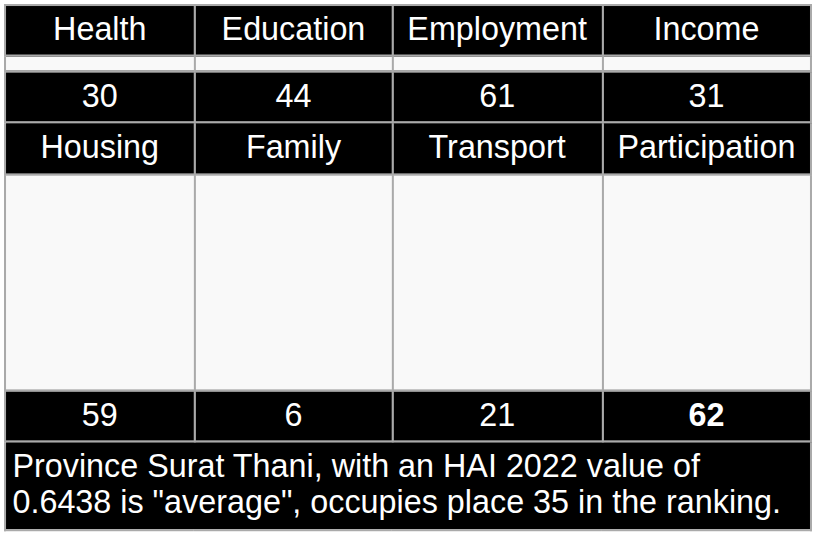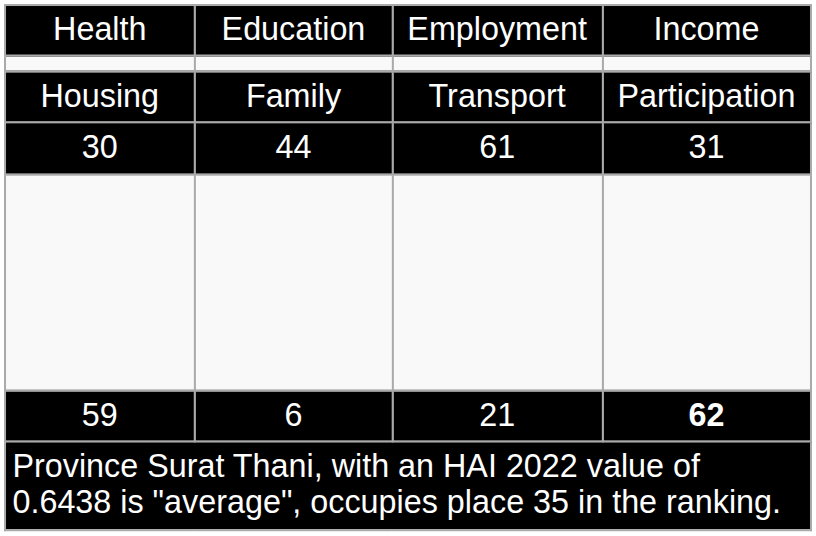rows swapped: 30 <-> Housing
